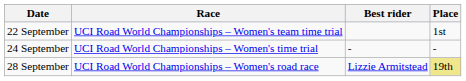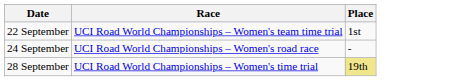- column: Best rider | - | Lizzie Armitstead
24 September | Race: UCI Road World Championships – Women's time trial -> UCI Road World Championships – Women's road race
28 September | Race: UCI Road World Championships – Women's road race -> UCI Road World Championships – Women's time trial
